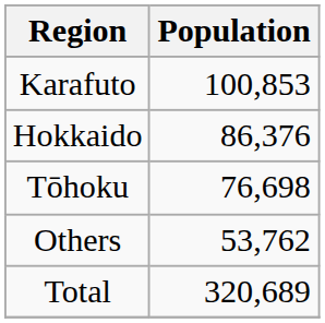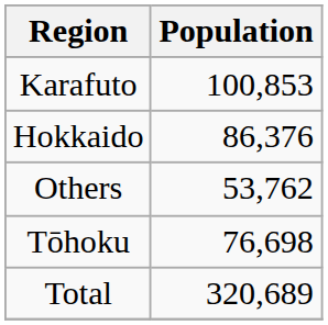rows swapped: Tōhoku <-> Others
